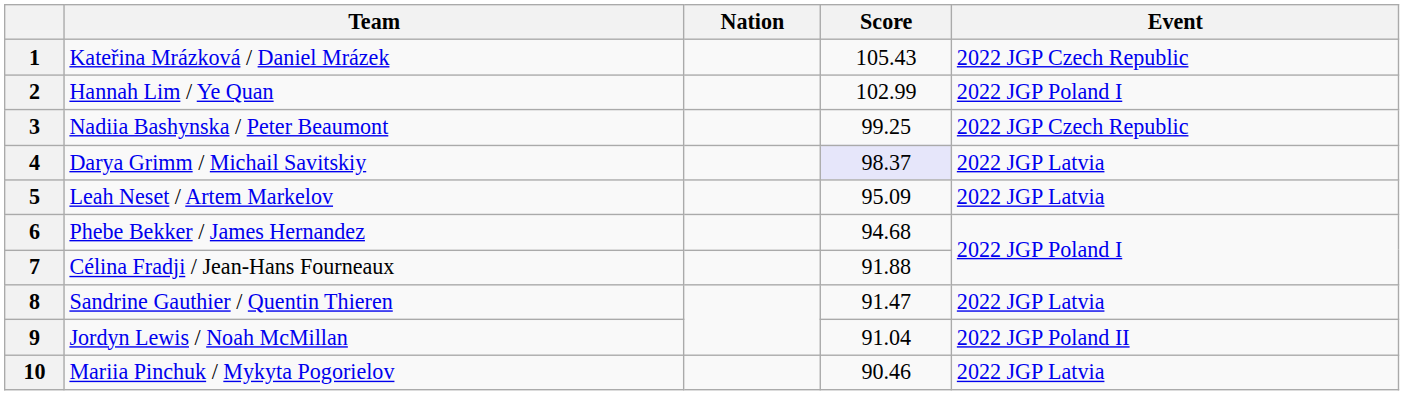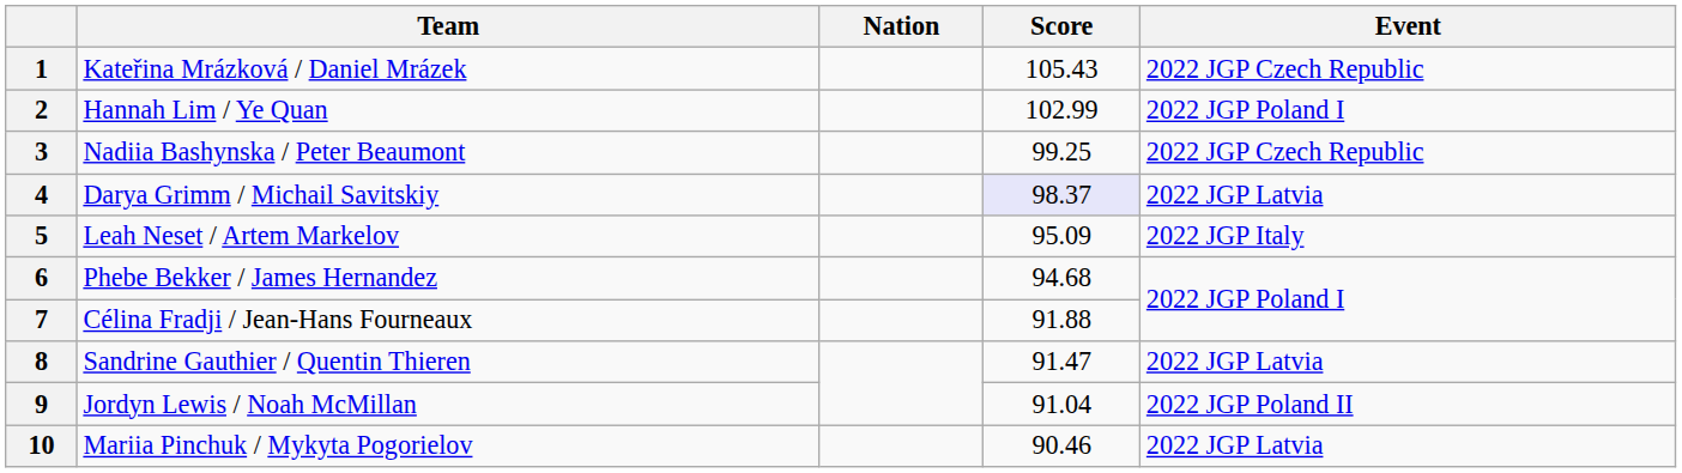5 | Event: 2022 JGP Latvia -> 2022 JGP Italy
